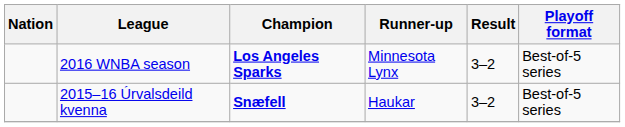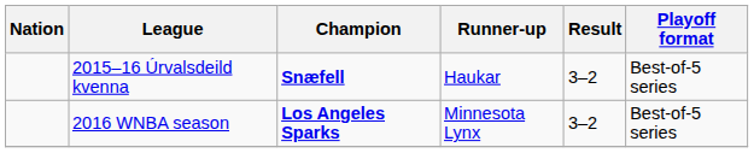rows swapped: 2015–16 Úrvalsdeild kvenna <-> 2016 WNBA season
